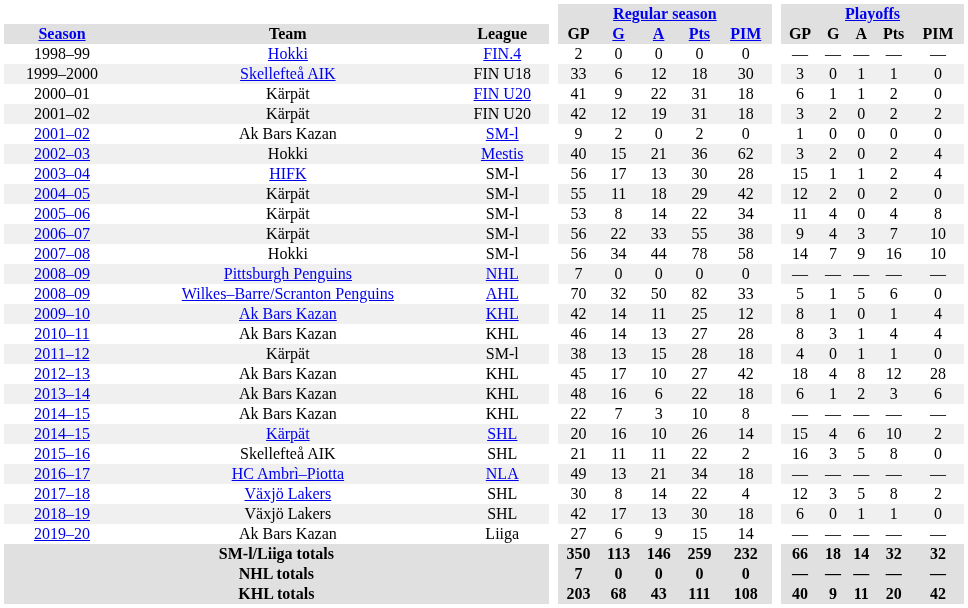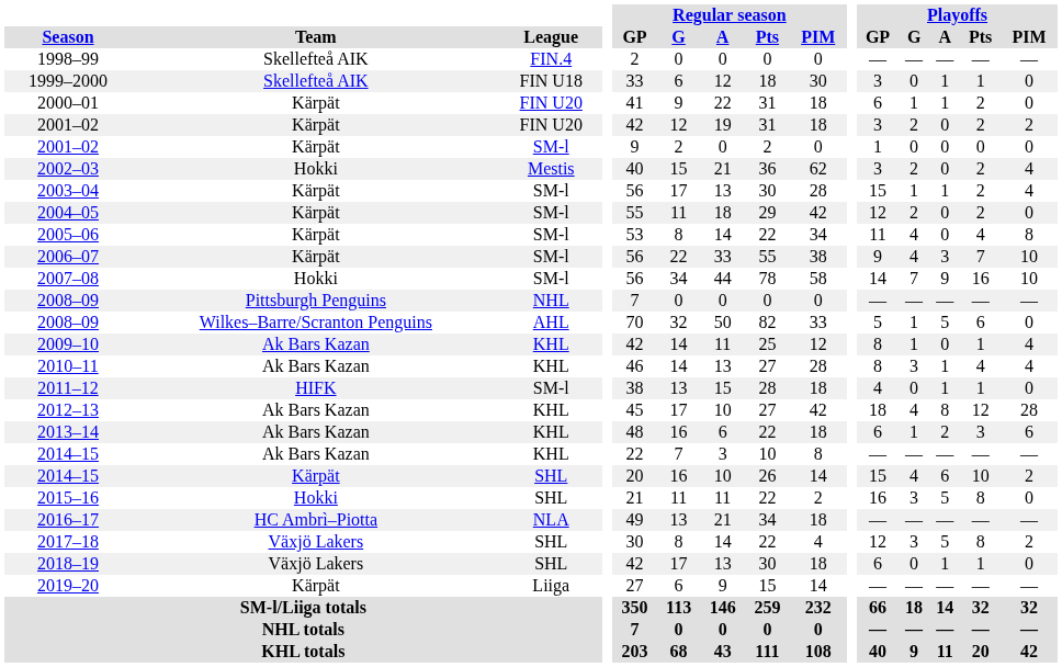1998–99 | Team: Hokki -> Skellefteå AIK
2001–02 / SM-l | Team: Ak Bars Kazan -> Kärpät
2003–04 | Team: HIFK -> Kärpät
2011–12 | Team: Kärpät -> HIFK
2015–16 | Team: Skellefteå AIK -> Hokki
2019–20 | Team: Ak Bars Kazan -> Kärpät
